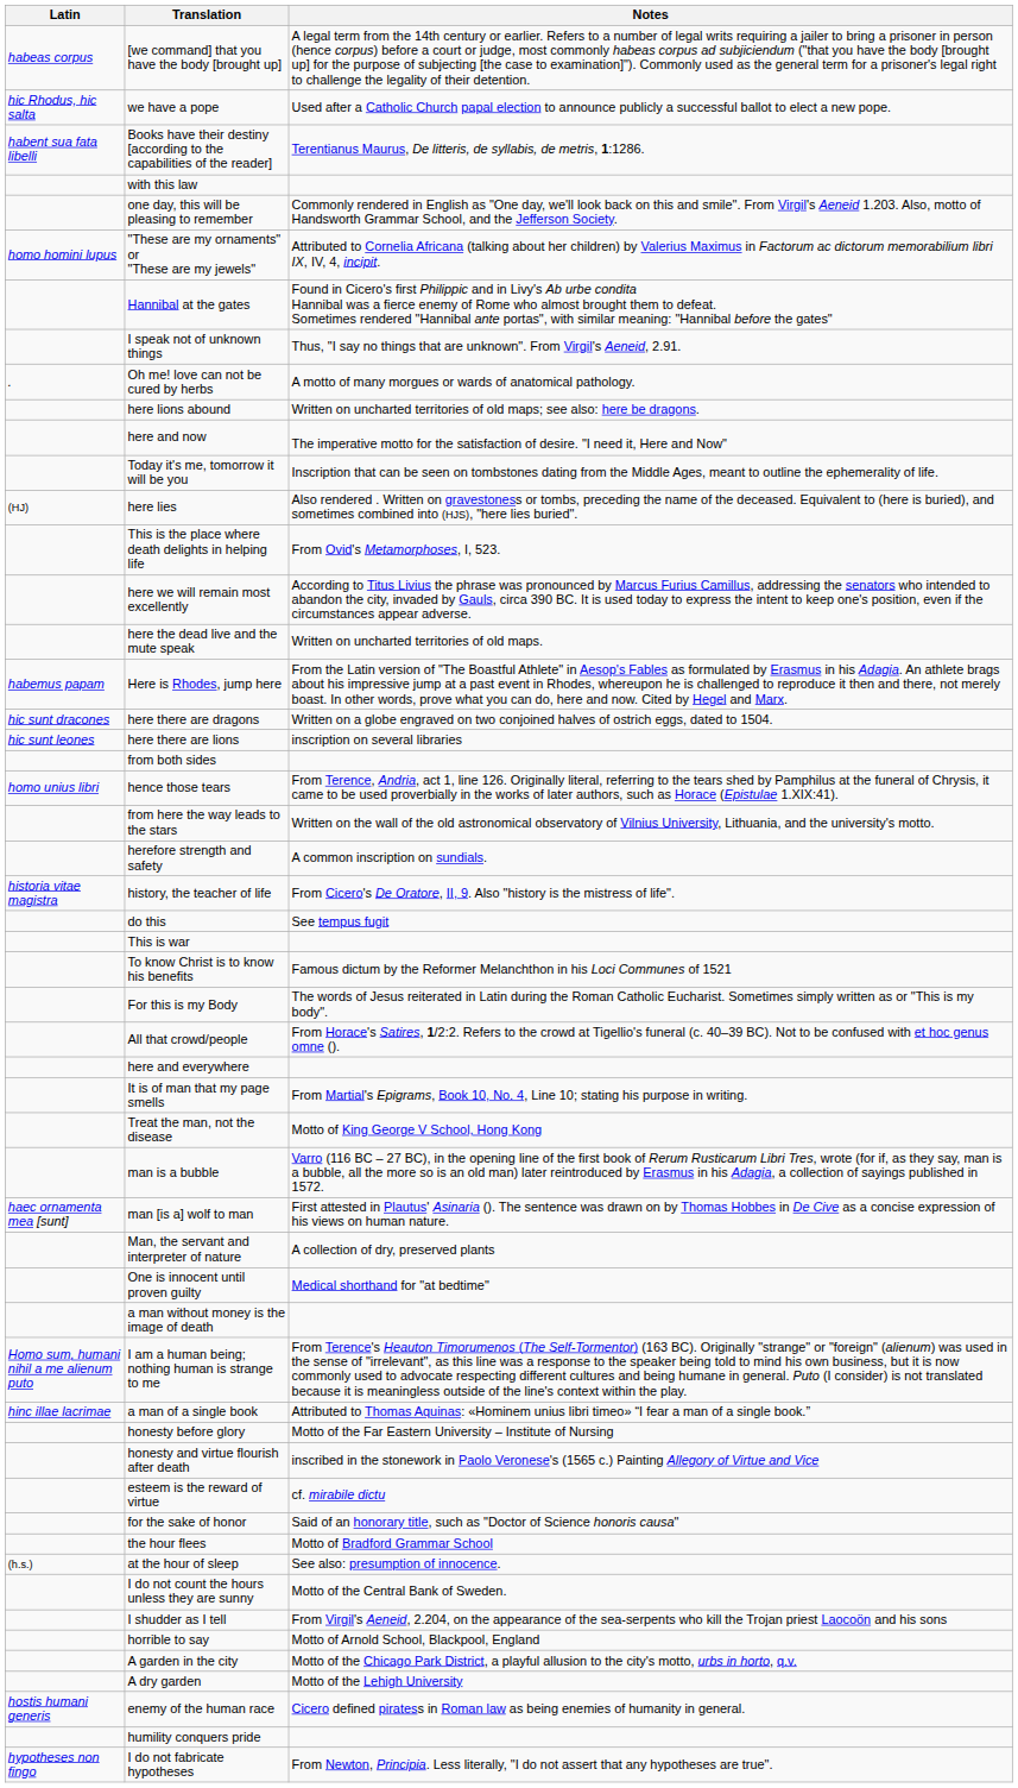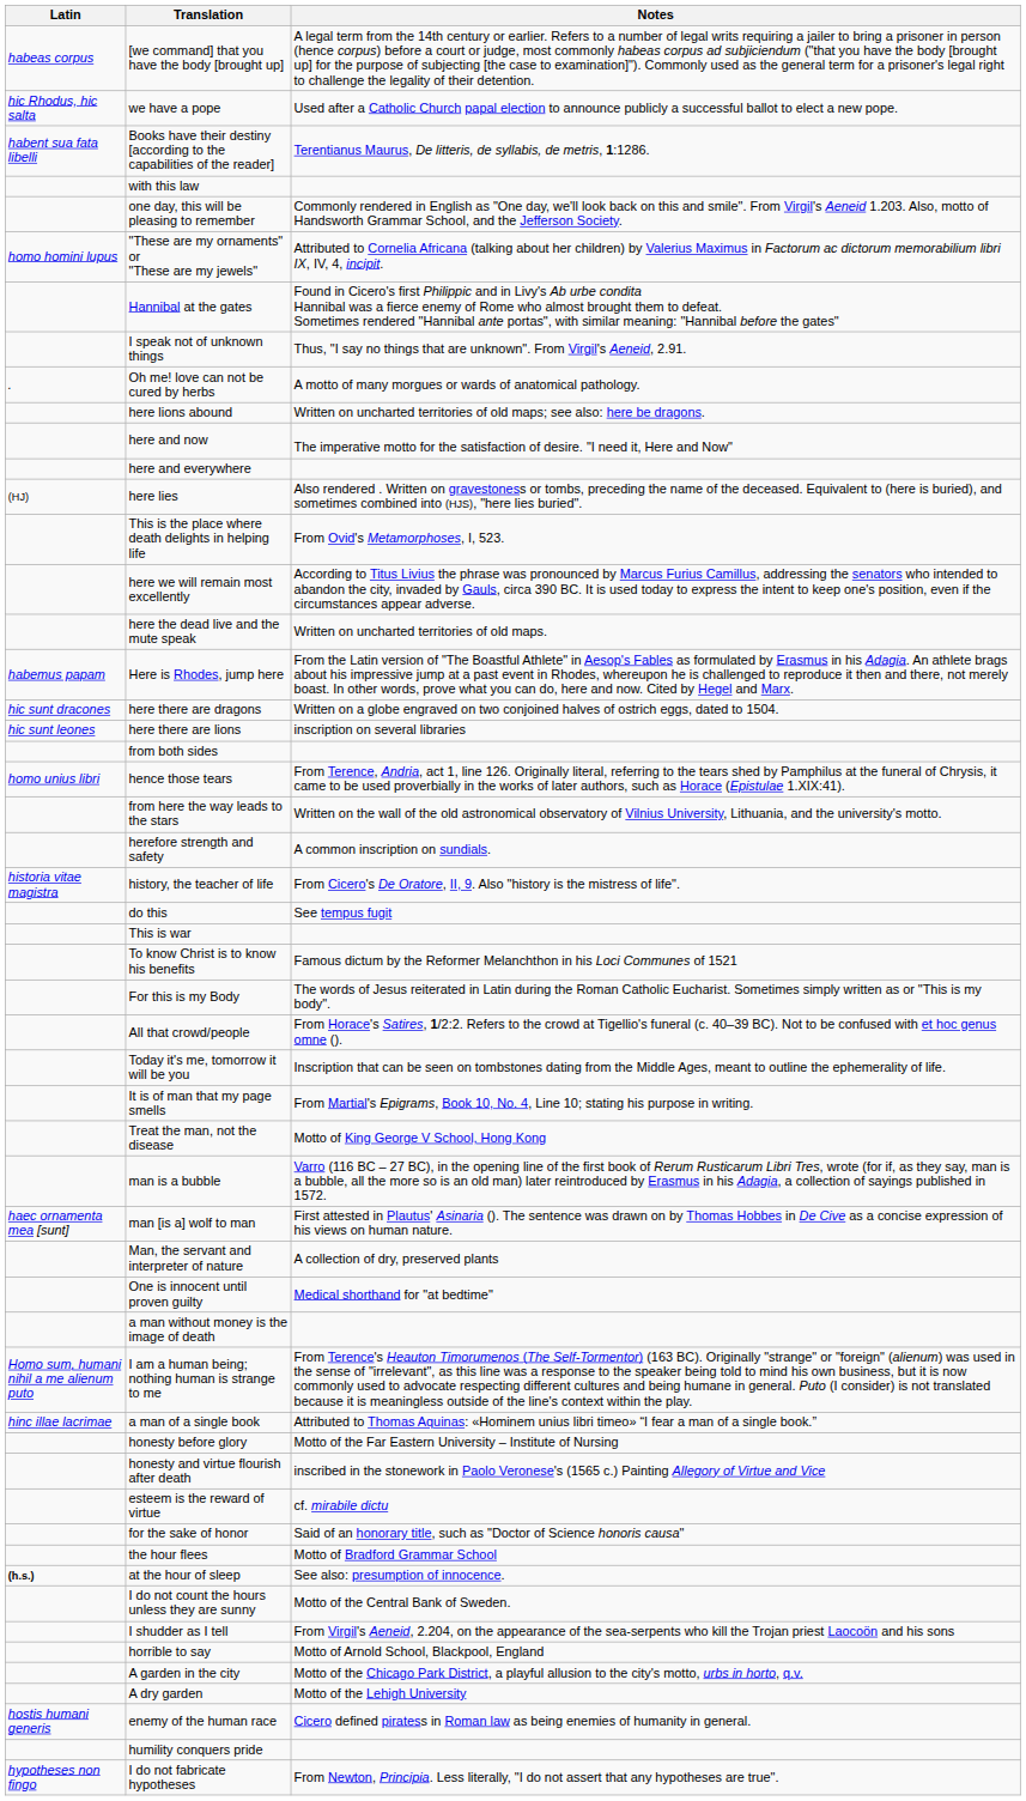rows swapped: here and everywhere <-> Today it's me, tomorrow it will be you
at the hour of sleep | Latin: normal -> bold
